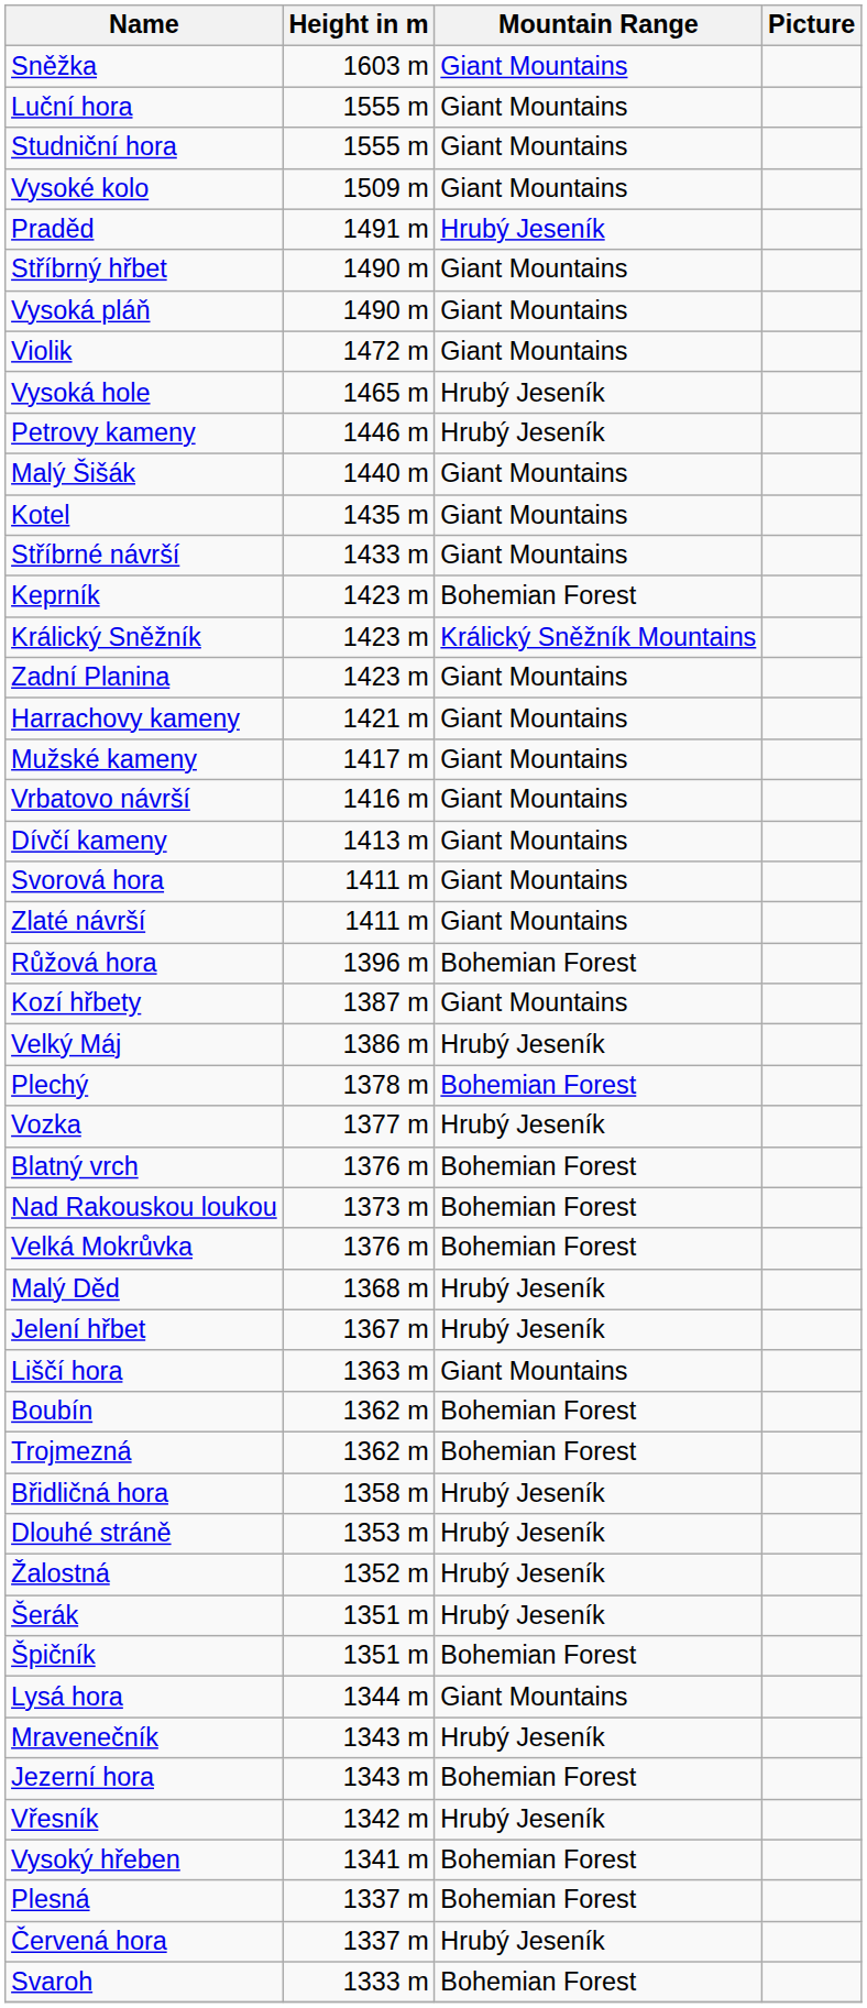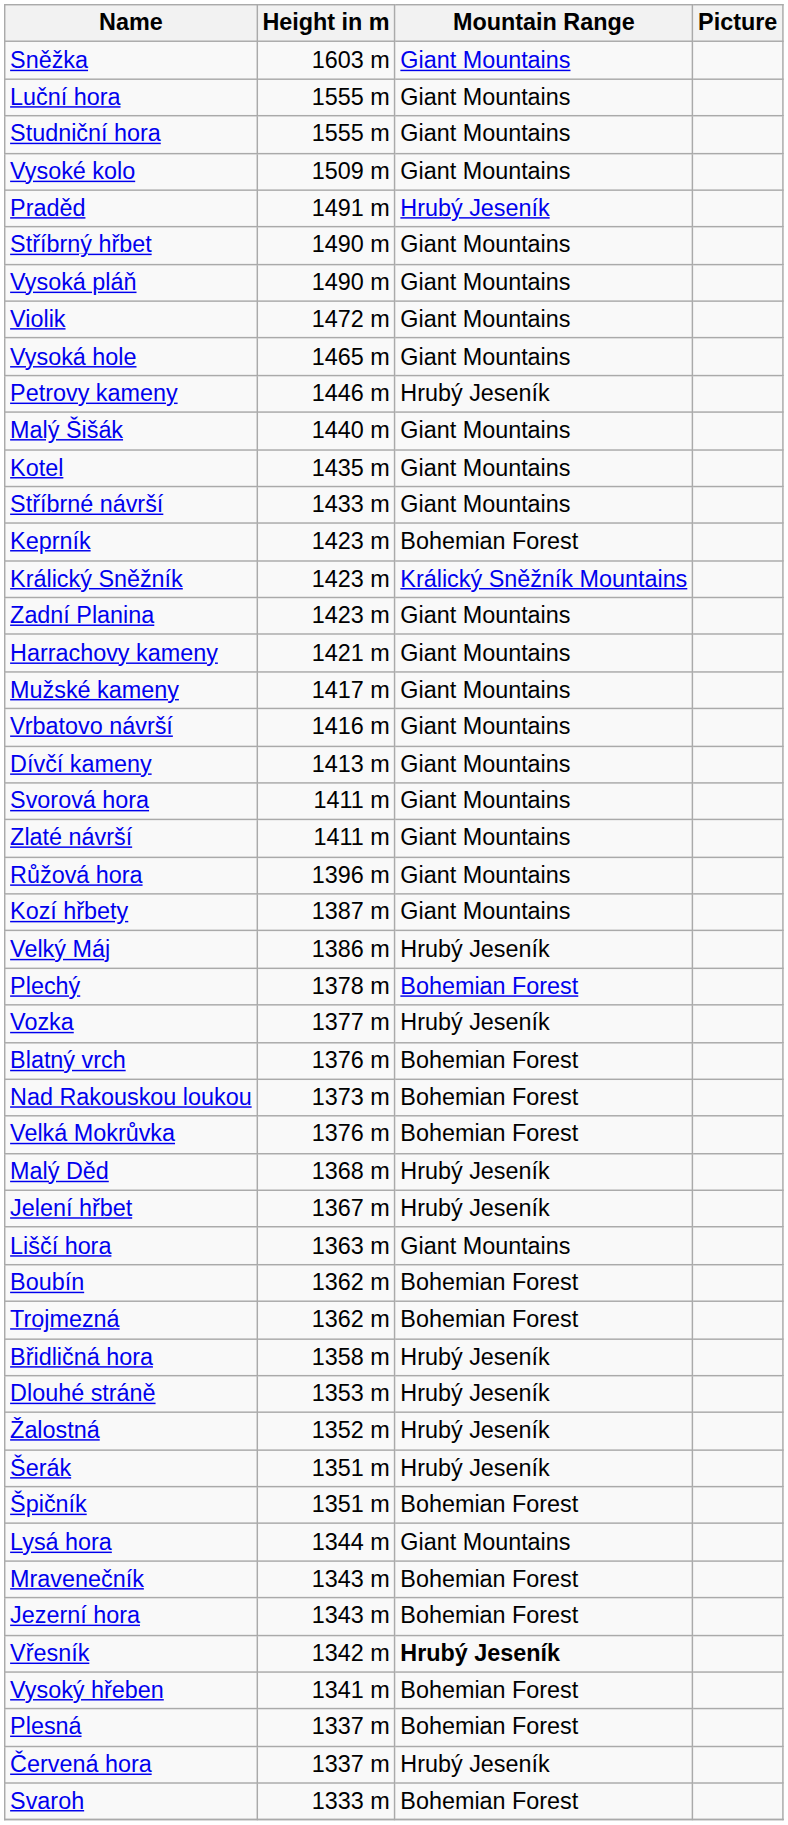Vysoká hole | Mountain Range: Hrubý Jeseník -> Giant Mountains
Růžová hora | Mountain Range: Bohemian Forest -> Giant Mountains
Mravenečník | Mountain Range: Hrubý Jeseník -> Bohemian Forest
Vřesník | Mountain Range: normal -> bold
